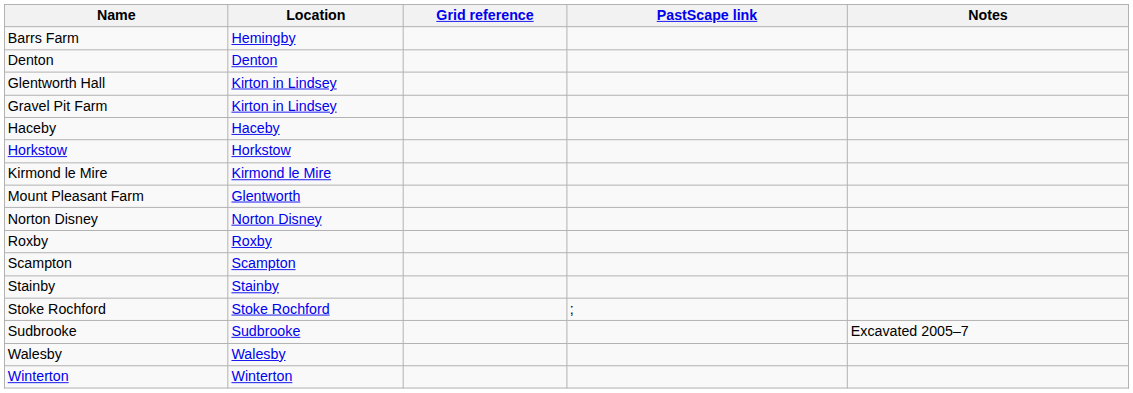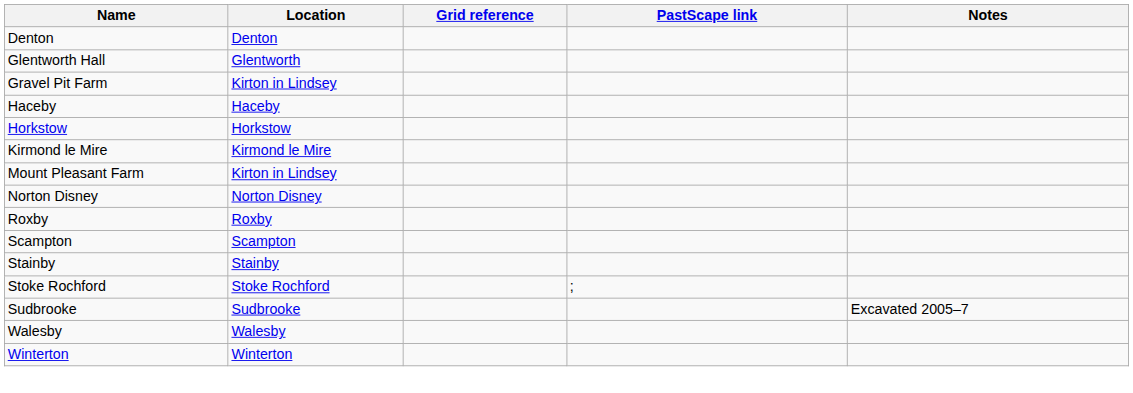- row: Barrs Farm | Hemingby
Glentworth Hall | Location: Kirton in Lindsey -> Glentworth
Mount Pleasant Farm | Location: Glentworth -> Kirton in Lindsey
